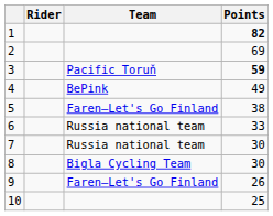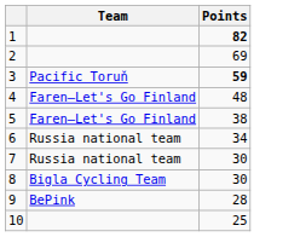- column: Rider
4 | Team: BePink -> Faren–Let's Go Finland
4 | Points: 49 -> 48
6 | Points: 33 -> 34
9 | Team: Faren–Let's Go Finland -> BePink
9 | Points: 26 -> 28
